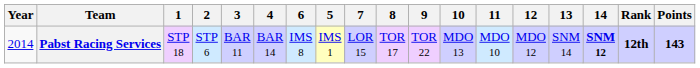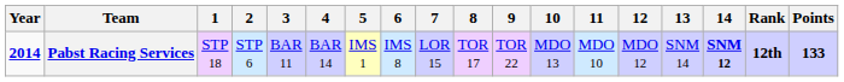columns swapped: 5 <-> 6
Pabst Racing Services | Year: normal -> bold
Pabst Racing Services | Points: 143 -> 133
